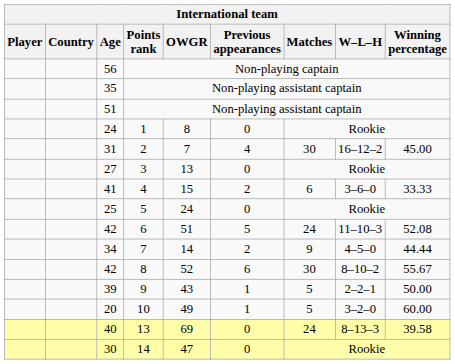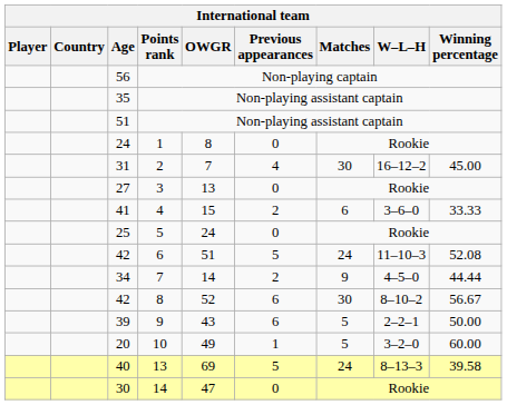42 / 8 | Winning percentage: 55.67 -> 56.67
39 | Previous appearances: 1 -> 6
40 | Previous appearances: 0 -> 5
